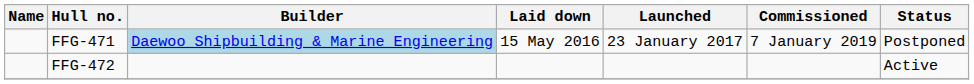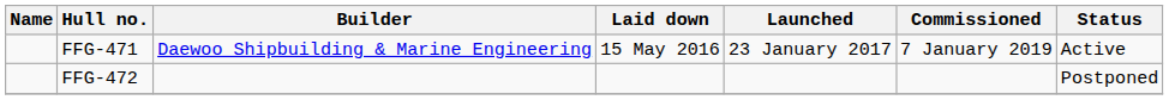FFG-471 | Builder: lightblue background -> no background
FFG-471 | Status: Postponed -> Active
FFG-472 | Status: Active -> Postponed
